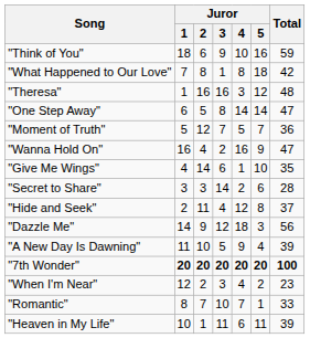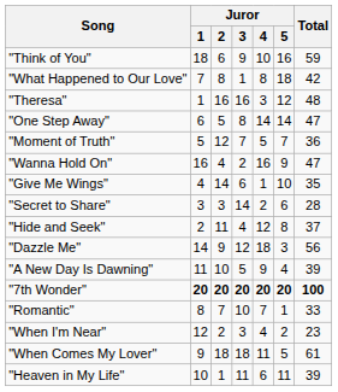rows swapped: "Romantic" <-> "When I'm Near"
+ row: "When Comes My Lover" | 9 | 18 | 18 | 11 | 5 | 61
